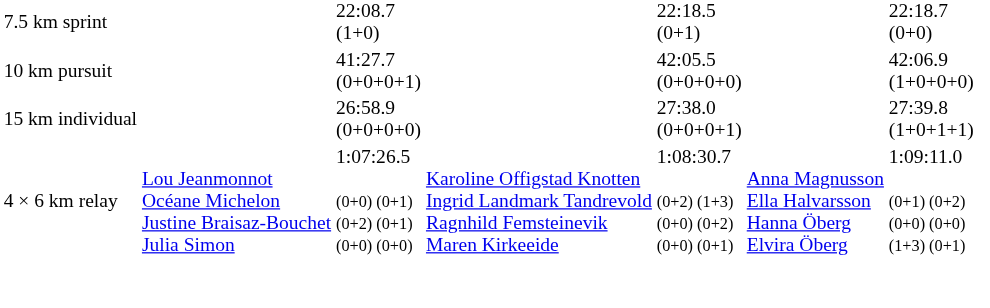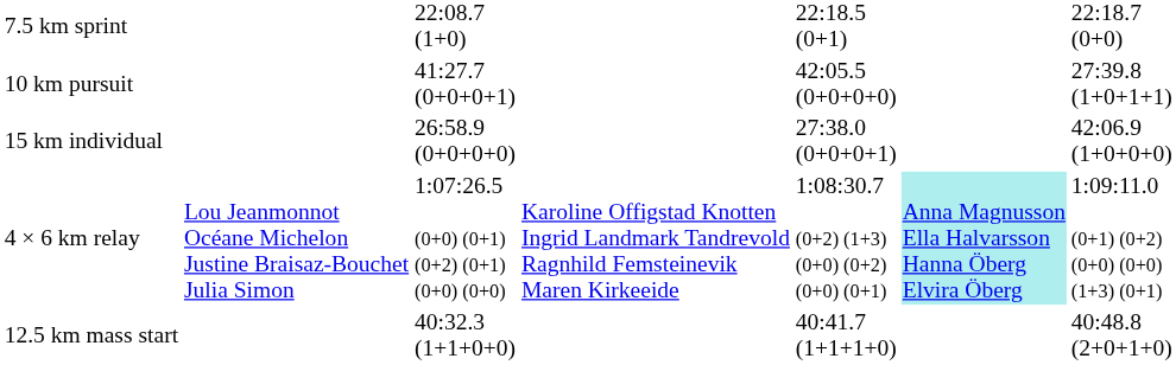10 km pursuit | column 7: 42:06.9 (1+0+0+0) -> 27:39.8 (1+0+1+1)
15 km individual | column 7: 27:39.8 (1+0+1+1) -> 42:06.9 (1+0+0+0)
4 × 6 km relay | column 6: no background -> paleturquoise background
+ row: 12.5 km mass start | 40:32.3 (1+1+0+0) | 40:41.7 (1+1+1+0) | 40:48.8 (2+0+1+0)
